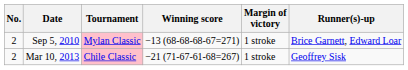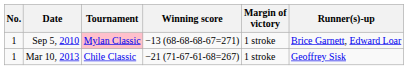Sep 5, 2010 | No.: 2 -> 1
Mar 10, 2013 | No.: 2 -> 1
Mar 10, 2013 | Tournament: pink background -> no background
